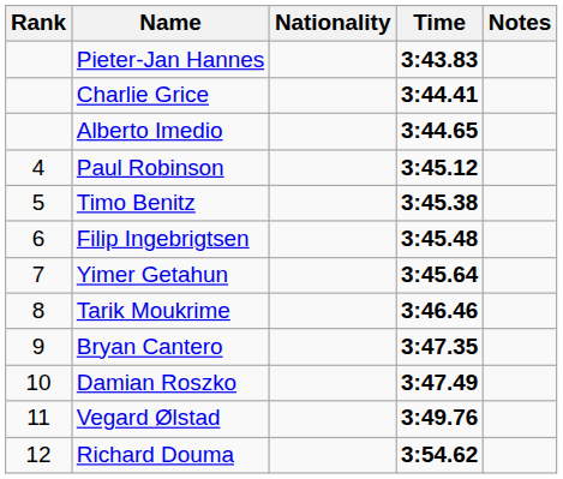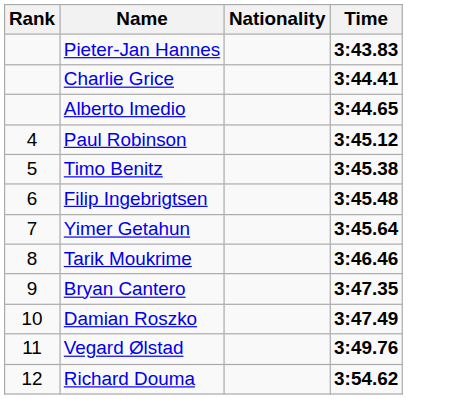- column: Notes
